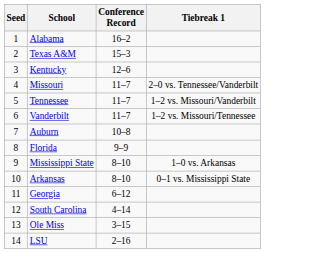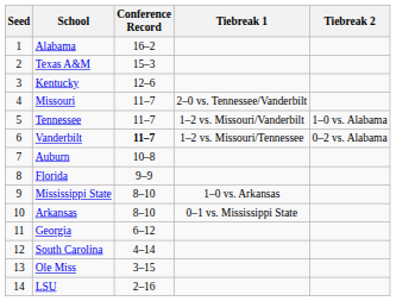+ column: Tiebreak 2 | 1–0 vs. Alabama | 0–2 vs. Alabama
Vanderbilt | Conference Record: normal -> bold
